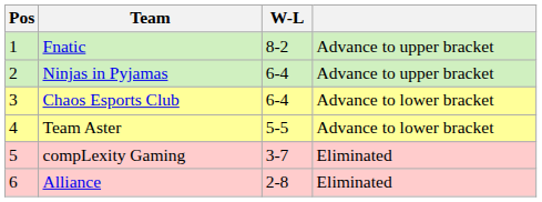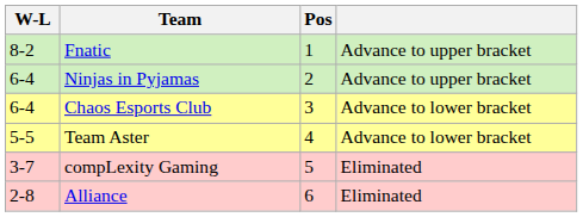columns swapped: Pos <-> W-L
